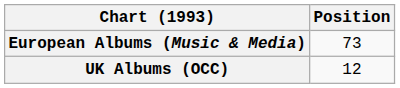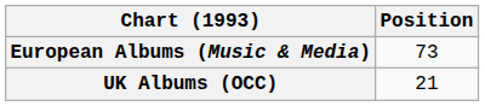UK Albums (OCC) | Position: 12 -> 21
